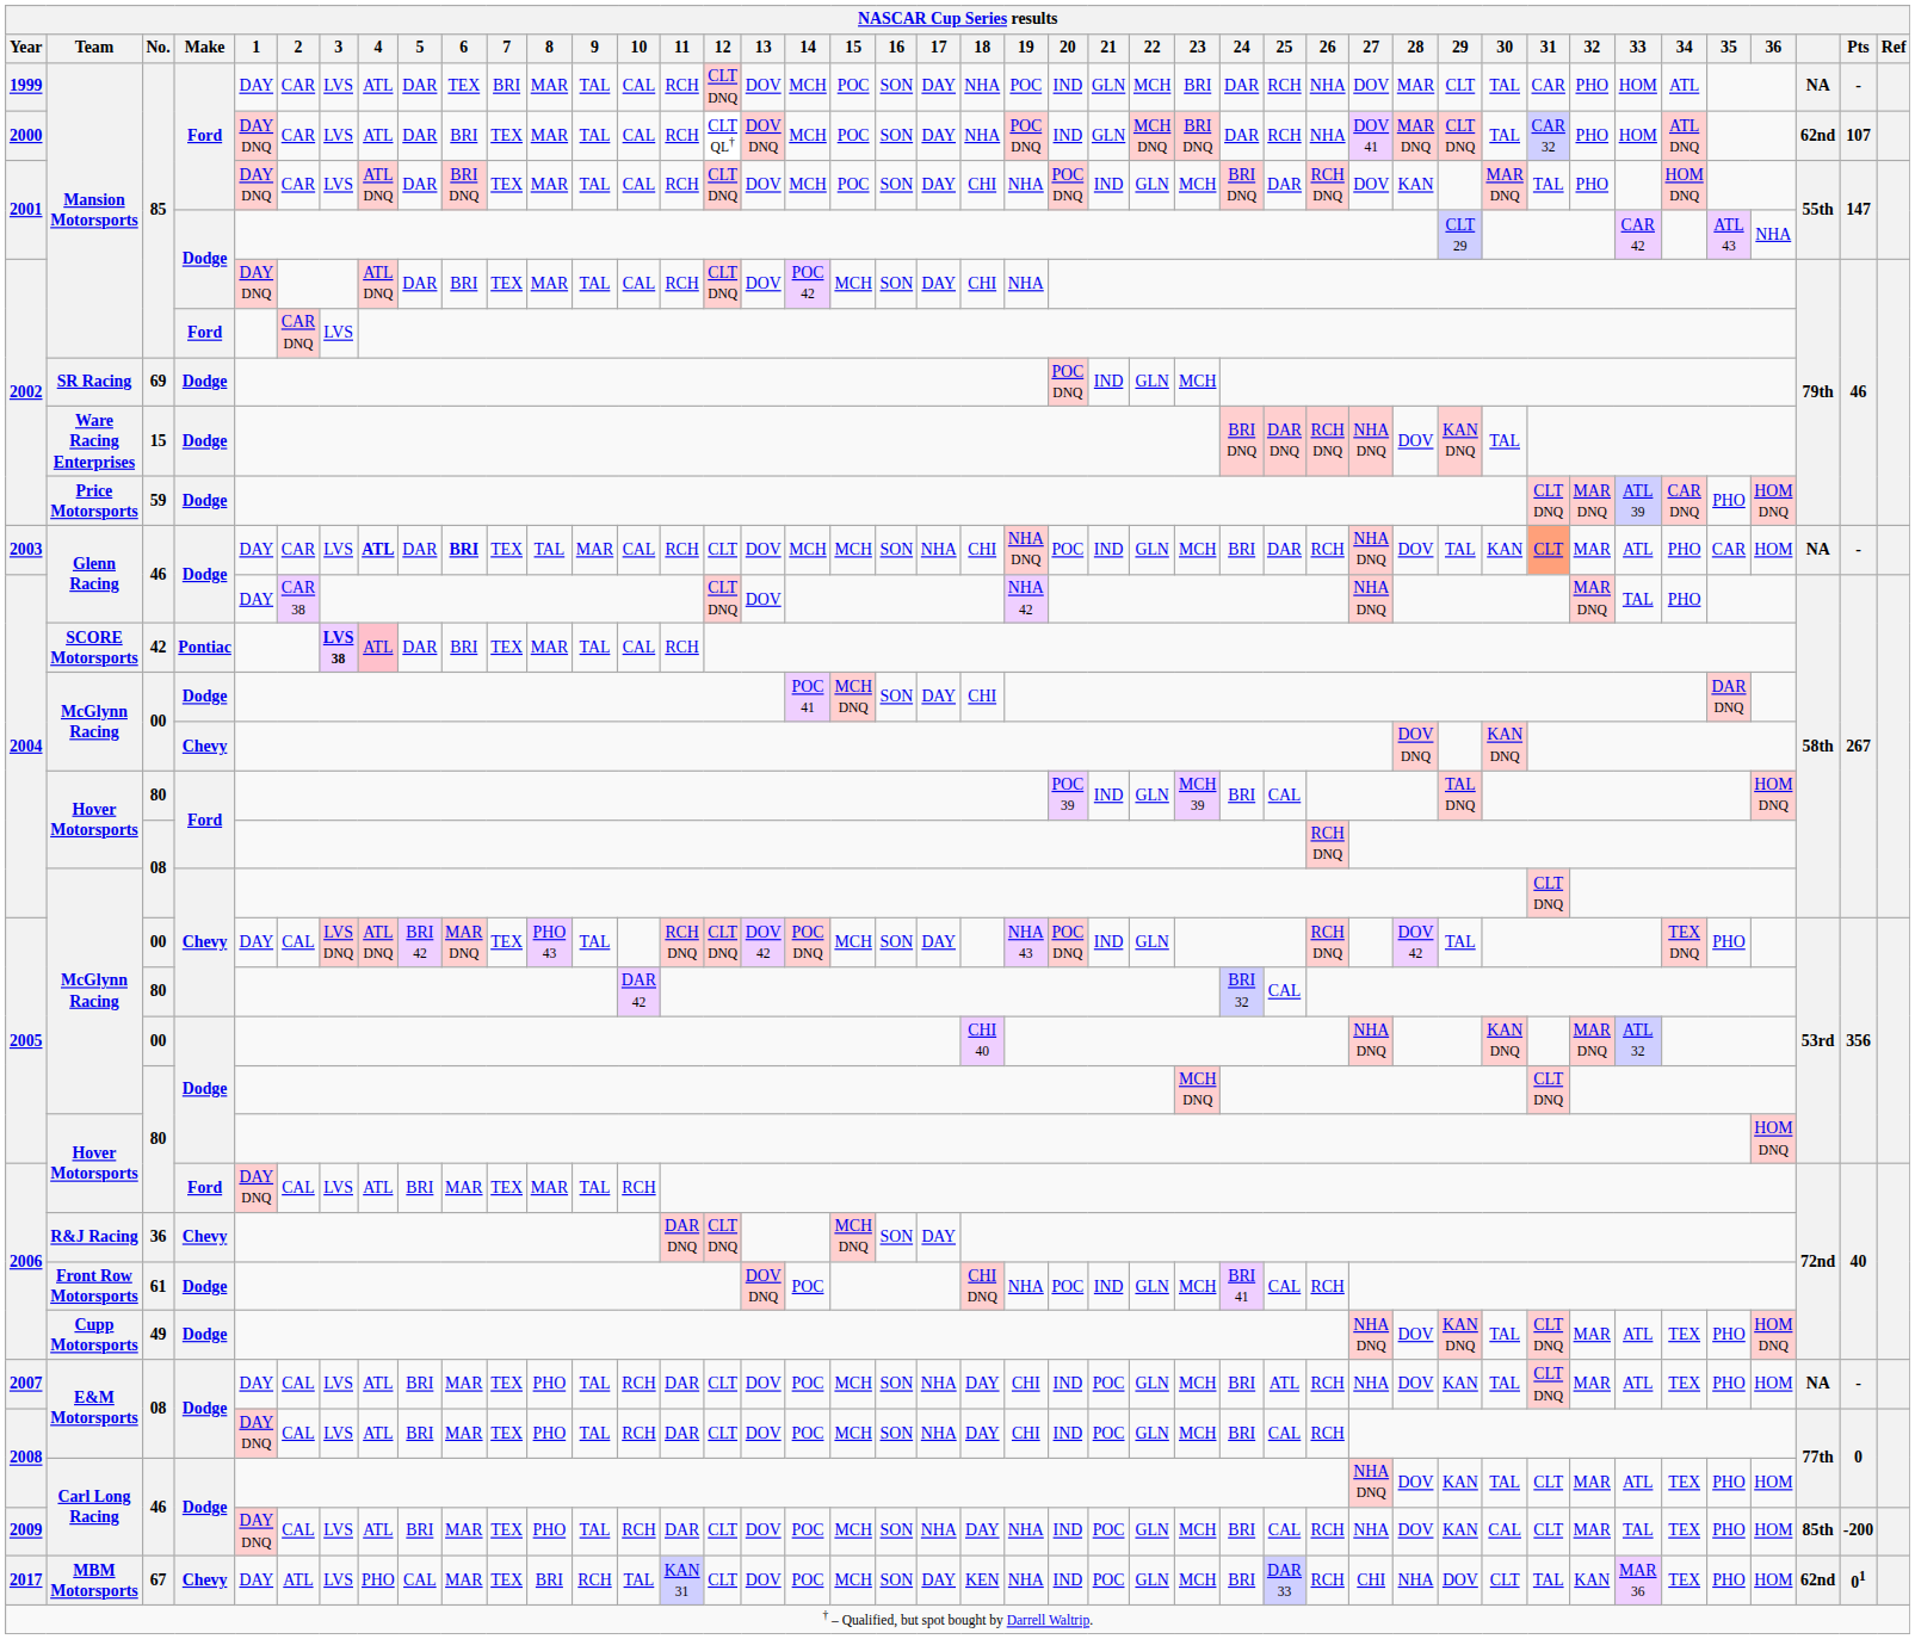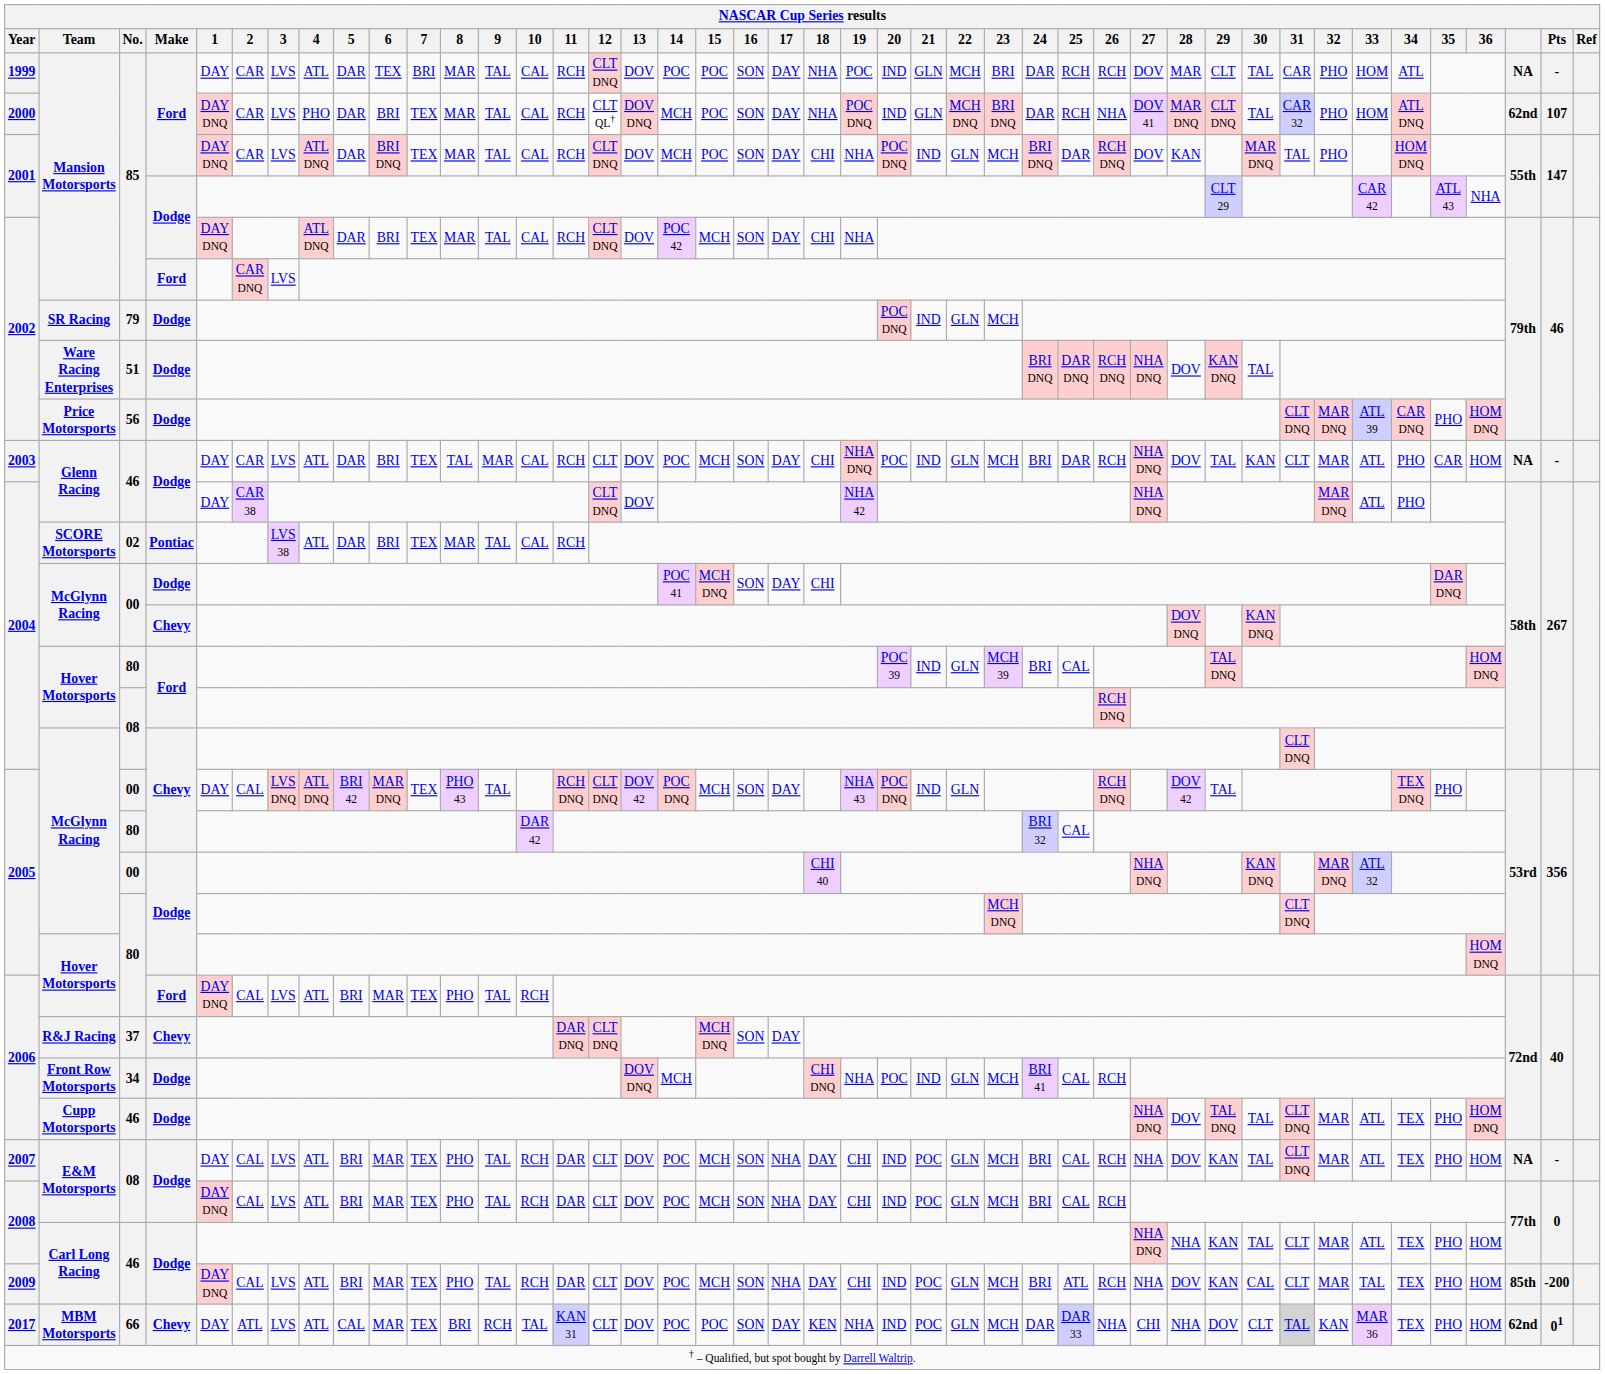1999 / Mansion Motorsports | 14: MCH -> POC
1999 / Mansion Motorsports | 26: NHA -> RCH
2000 / Mansion Motorsports | 4: ATL -> PHO
SR Racing | No.: 69 -> 79
Ware Racing Enterprises | No.: 15 -> 51
Price Motorsports | No.: 59 -> 56
2003 / Glenn Racing | 4: bold -> normal
2003 / Glenn Racing | 6: bold -> normal
2003 / Glenn Racing | 14: MCH -> POC
2003 / Glenn Racing | 17: NHA -> DAY
2003 / Glenn Racing | 31: lightsalmon background -> no background
2004 / Glenn Racing | 33: TAL -> ATL
SCORE Motorsports | No.: 42 -> 02
SCORE Motorsports | 3: bold -> normal
SCORE Motorsports | 4: pink background -> no background
2006 / Hover Motorsports | 8: MAR -> PHO
R&J Racing | No.: 36 -> 37
Front Row Motorsports | No.: 61 -> 34
Front Row Motorsports | 14: POC -> MCH
Cupp Motorsports | No.: 49 -> 46
Cupp Motorsports | 29: KAN DNQ -> TAL DNQ
2007 / E&M Motorsports | 25: ATL -> CAL
2008 / Carl Long Racing | 28: DOV -> NHA
2009 / Carl Long Racing | 19: NHA -> CHI
2009 / Carl Long Racing | 25: CAL -> ATL
MBM Motorsports | No.: 67 -> 66
MBM Motorsports | 4: PHO -> ATL
MBM Motorsports | 15: MCH -> POC
MBM Motorsports | 24: BRI -> DAR
MBM Motorsports | 26: RCH -> NHA
MBM Motorsports | 31: no background -> lightgrey background
